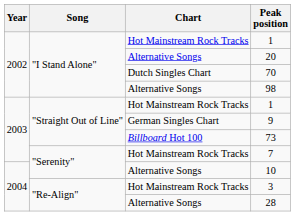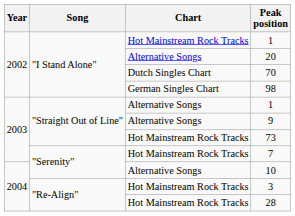98 | Chart: Alternative Songs -> German Singles Chart
"Straight Out of Line" / 1 | Chart: Hot Mainstream Rock Tracks -> Alternative Songs
9 | Chart: German Singles Chart -> Alternative Songs
73 | Chart: Billboard Hot 100 -> Hot Mainstream Rock Tracks
28 | Chart: Alternative Songs -> Hot Mainstream Rock Tracks
